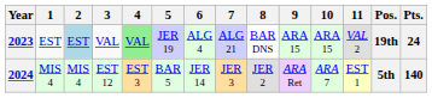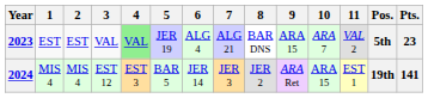2023 | 2: lightblue background -> no background
2023 | 10: ARA 15 -> ARA 7
2023 | Pos.: 19th -> 5th
2023 | Pts.: 24 -> 23
2024 | 10: ARA 7 -> ARA 15
2024 | Pos.: 5th -> 19th
2024 | Pts.: 140 -> 141
